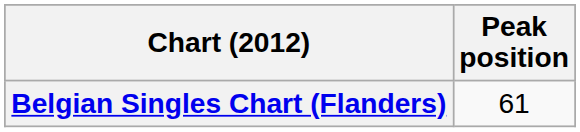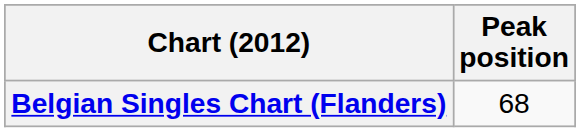Belgian Singles Chart (Flanders) | Peak position: 61 -> 68
